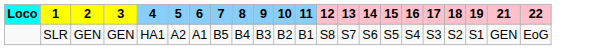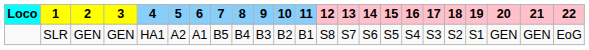+ column: 20 | GEN
